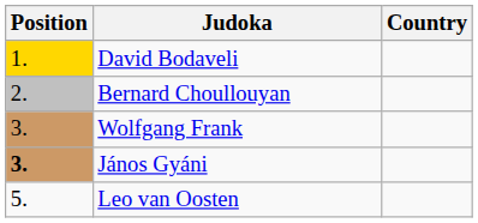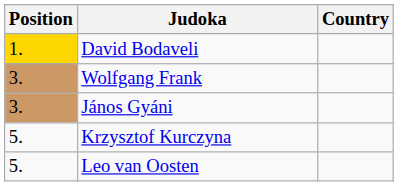- row: 2. | Bernard Choullouyan
János Gyáni | Position: bold -> normal
+ row: 5. | Krzysztof Kurczyna
